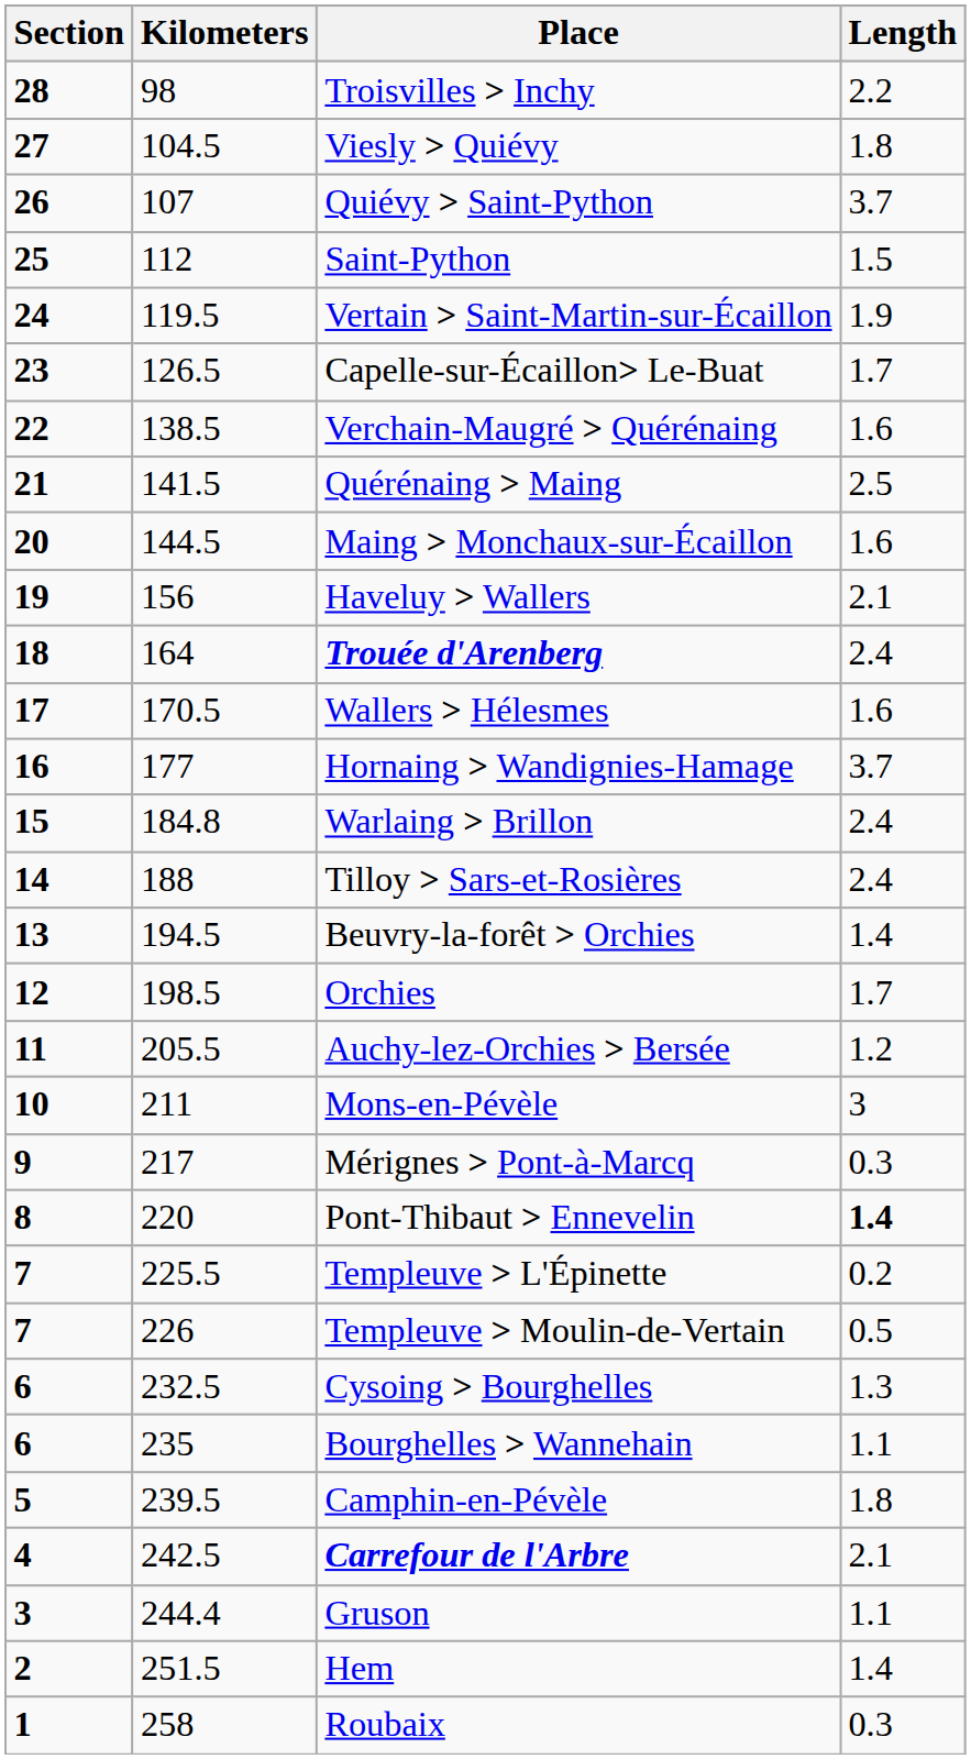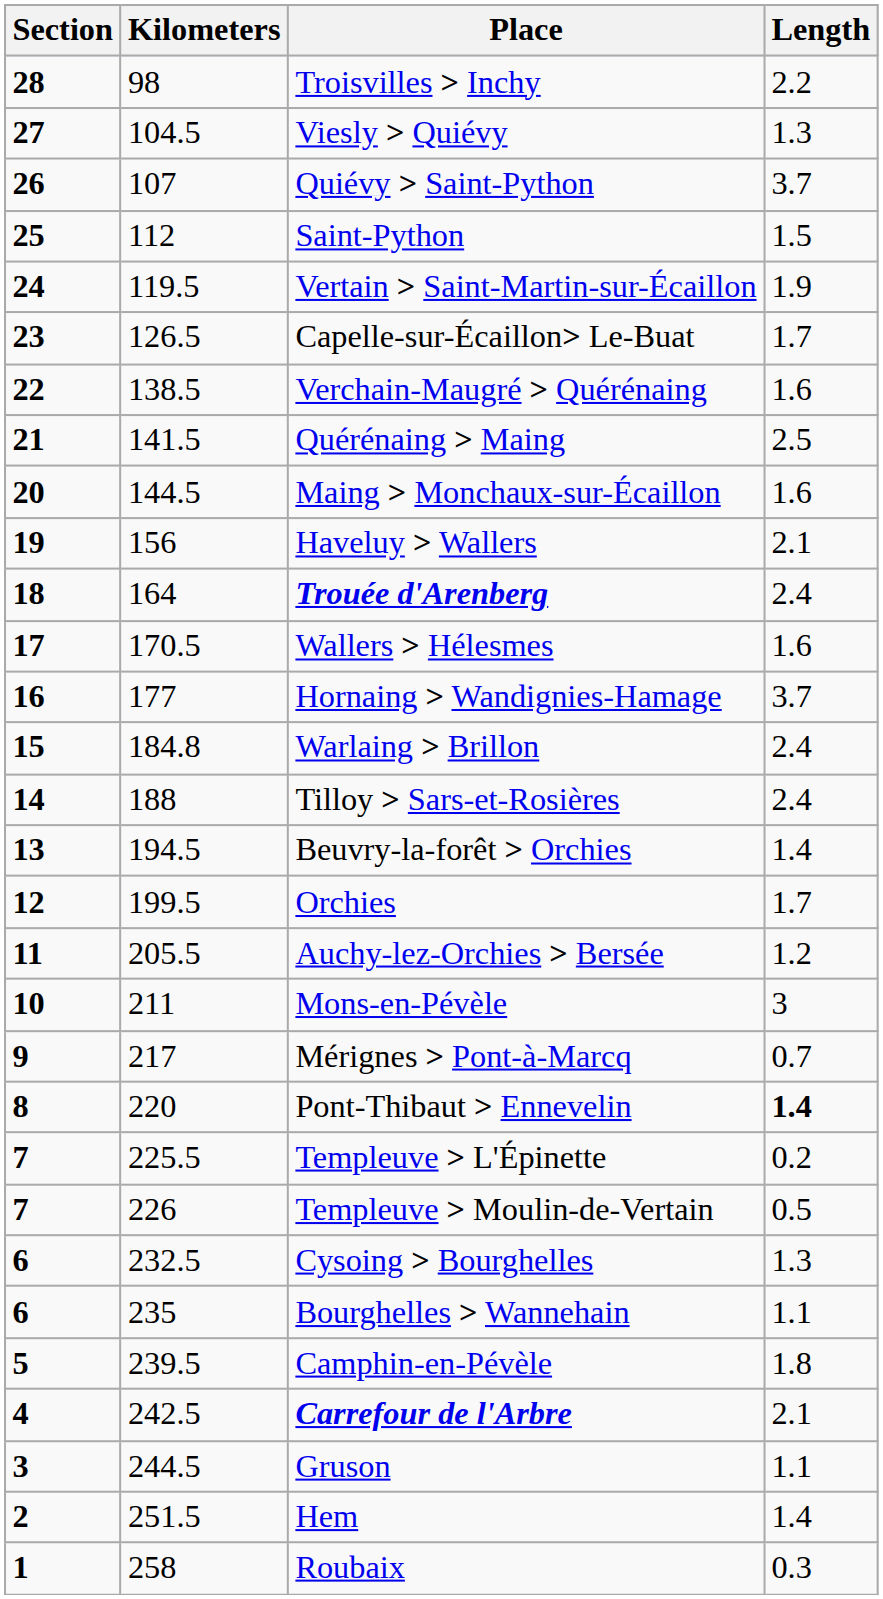Viesly > Quiévy | Length: 1.8 -> 1.3
Orchies | Kilometers: 198.5 -> 199.5
Mérignes > Pont-à-Marcq | Length: 0.3 -> 0.7
Gruson | Kilometers: 244.4 -> 244.5
